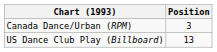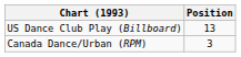rows swapped: Canada Dance/Urban (RPM) <-> US Dance Club Play (Billboard)
